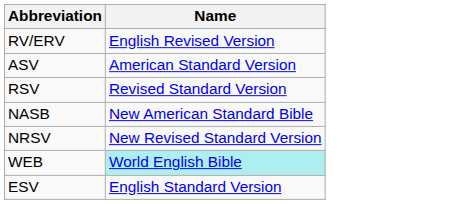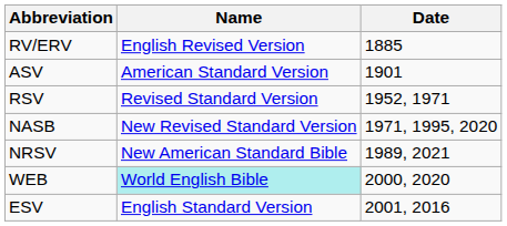+ column: Date | 1885 | 1901 | 1952, 1971 | 1971, 1995, 2020 | 1989, 2021 | 2000, 2020 | 2001, 2016
NASB | Name: New American Standard Bible -> New Revised Standard Version
NRSV | Name: New Revised Standard Version -> New American Standard Bible
